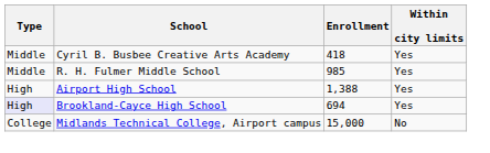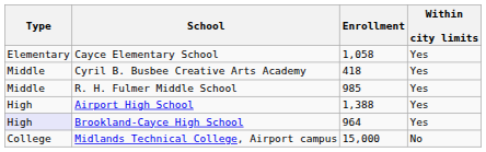+ row: Elementary | Cayce Elementary School | 1,058 | Yes
Brookland-Cayce High School | Enrollment: 694 -> 964
